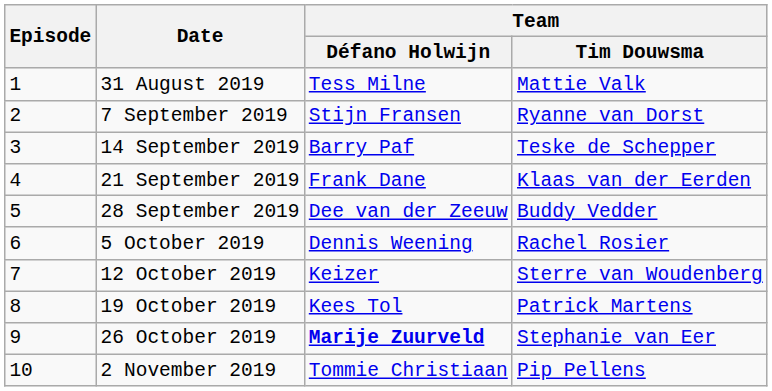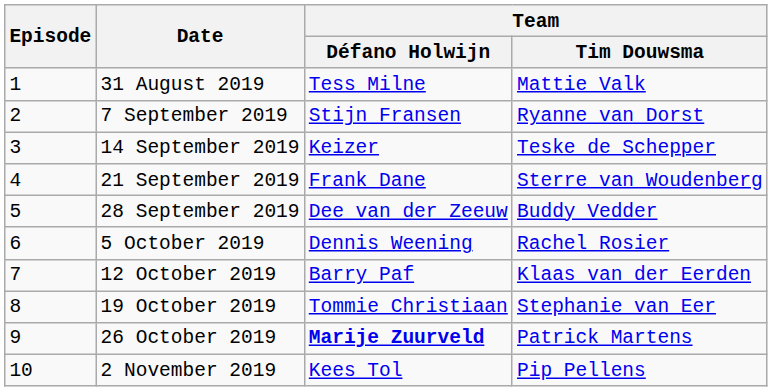14 September 2019 | Team / Défano Holwijn: Barry Paf -> Keizer
21 September 2019 | Team / Tim Douwsma: Klaas van der Eerden -> Sterre van Woudenberg
12 October 2019 | Team / Défano Holwijn: Keizer -> Barry Paf
12 October 2019 | Team / Tim Douwsma: Sterre van Woudenberg -> Klaas van der Eerden
19 October 2019 | Team / Défano Holwijn: Kees Tol -> Tommie Christiaan
19 October 2019 | Team / Tim Douwsma: Patrick Martens -> Stephanie van Eer
26 October 2019 | Team / Tim Douwsma: Stephanie van Eer -> Patrick Martens
2 November 2019 | Team / Défano Holwijn: Tommie Christiaan -> Kees Tol
